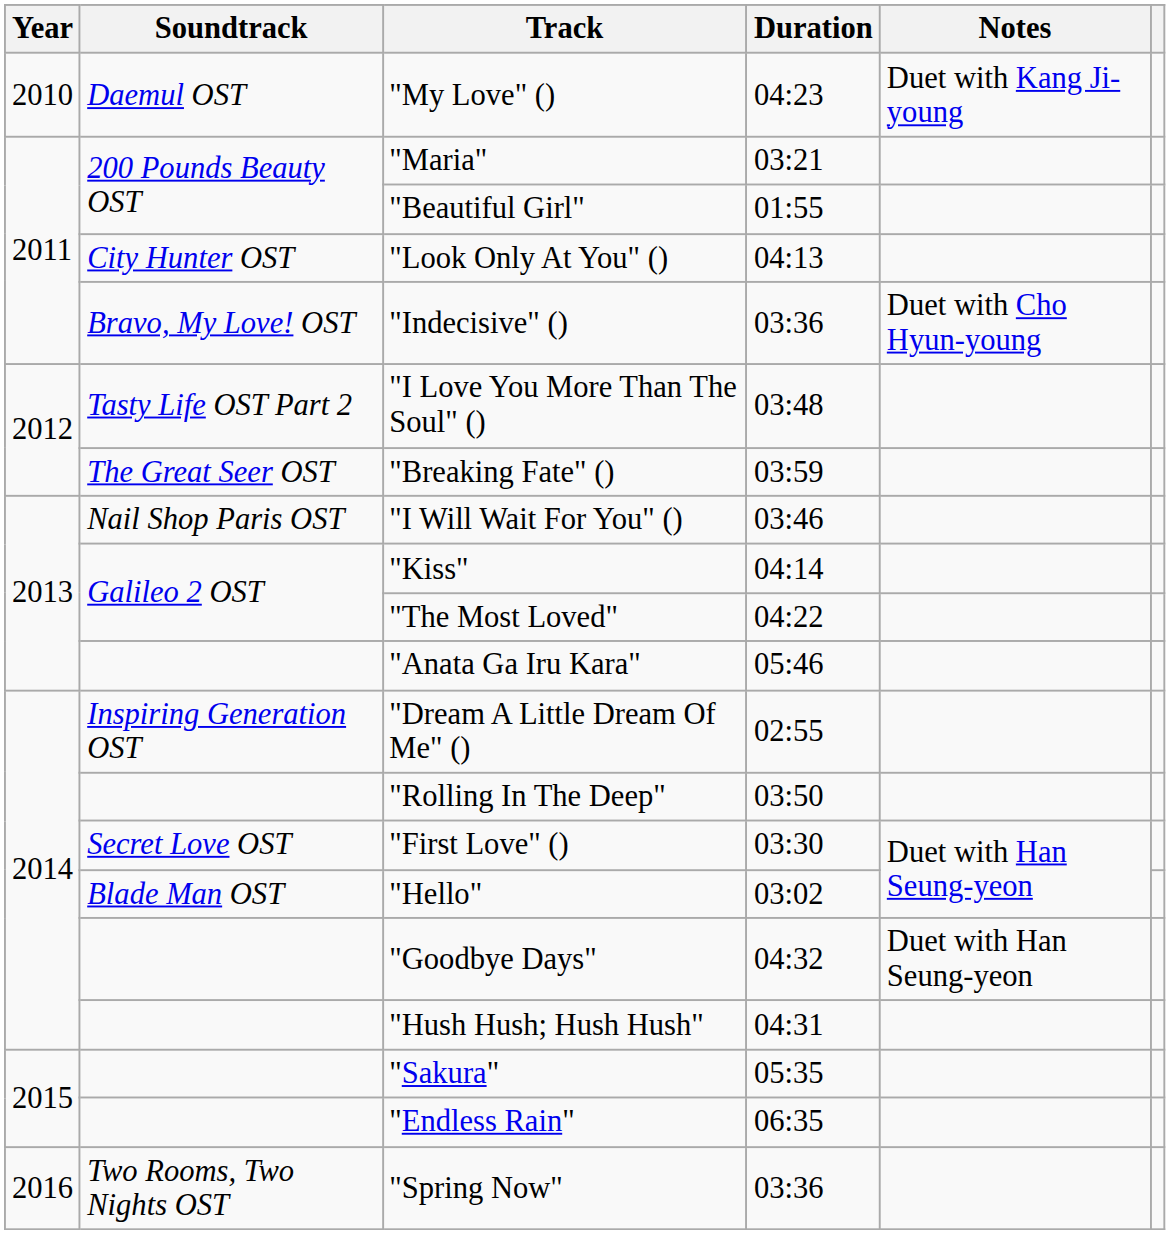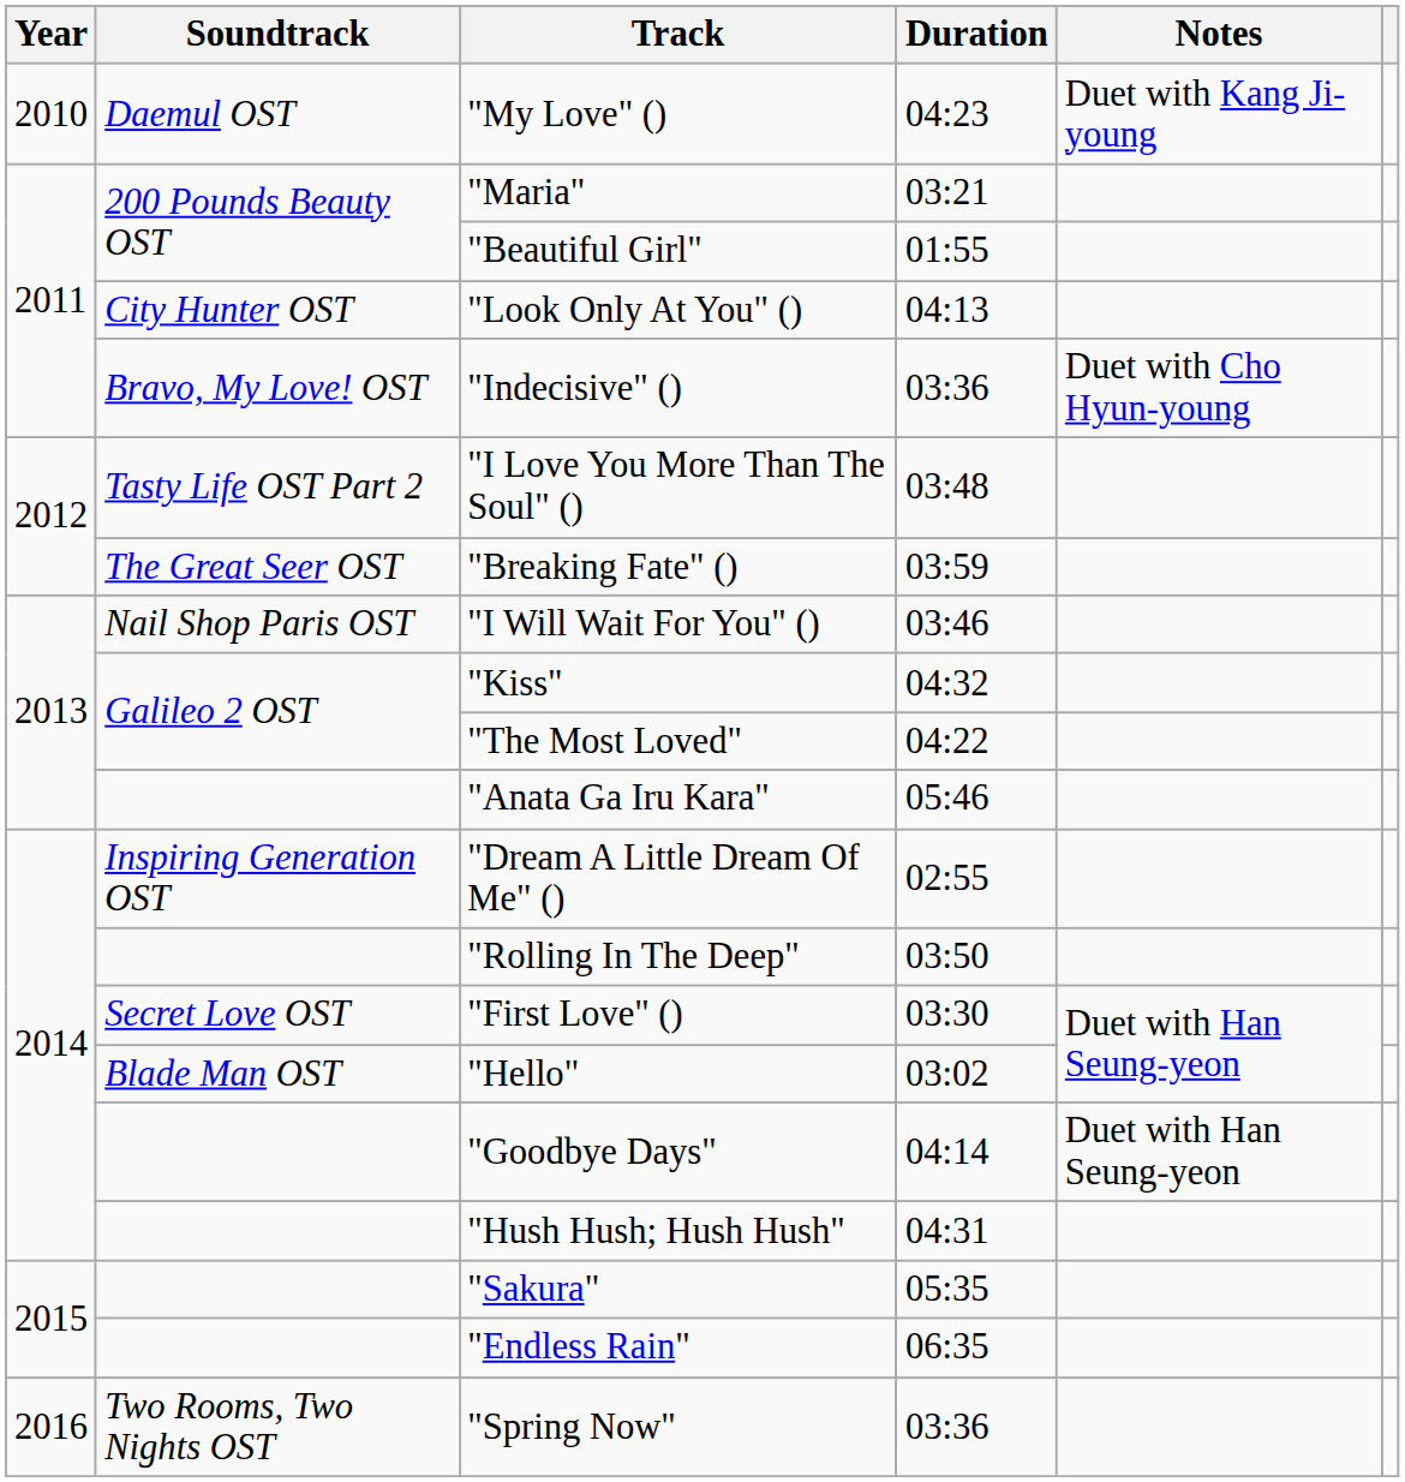"Kiss" | Duration: 04:14 -> 04:32
"Goodbye Days" | Duration: 04:32 -> 04:14
